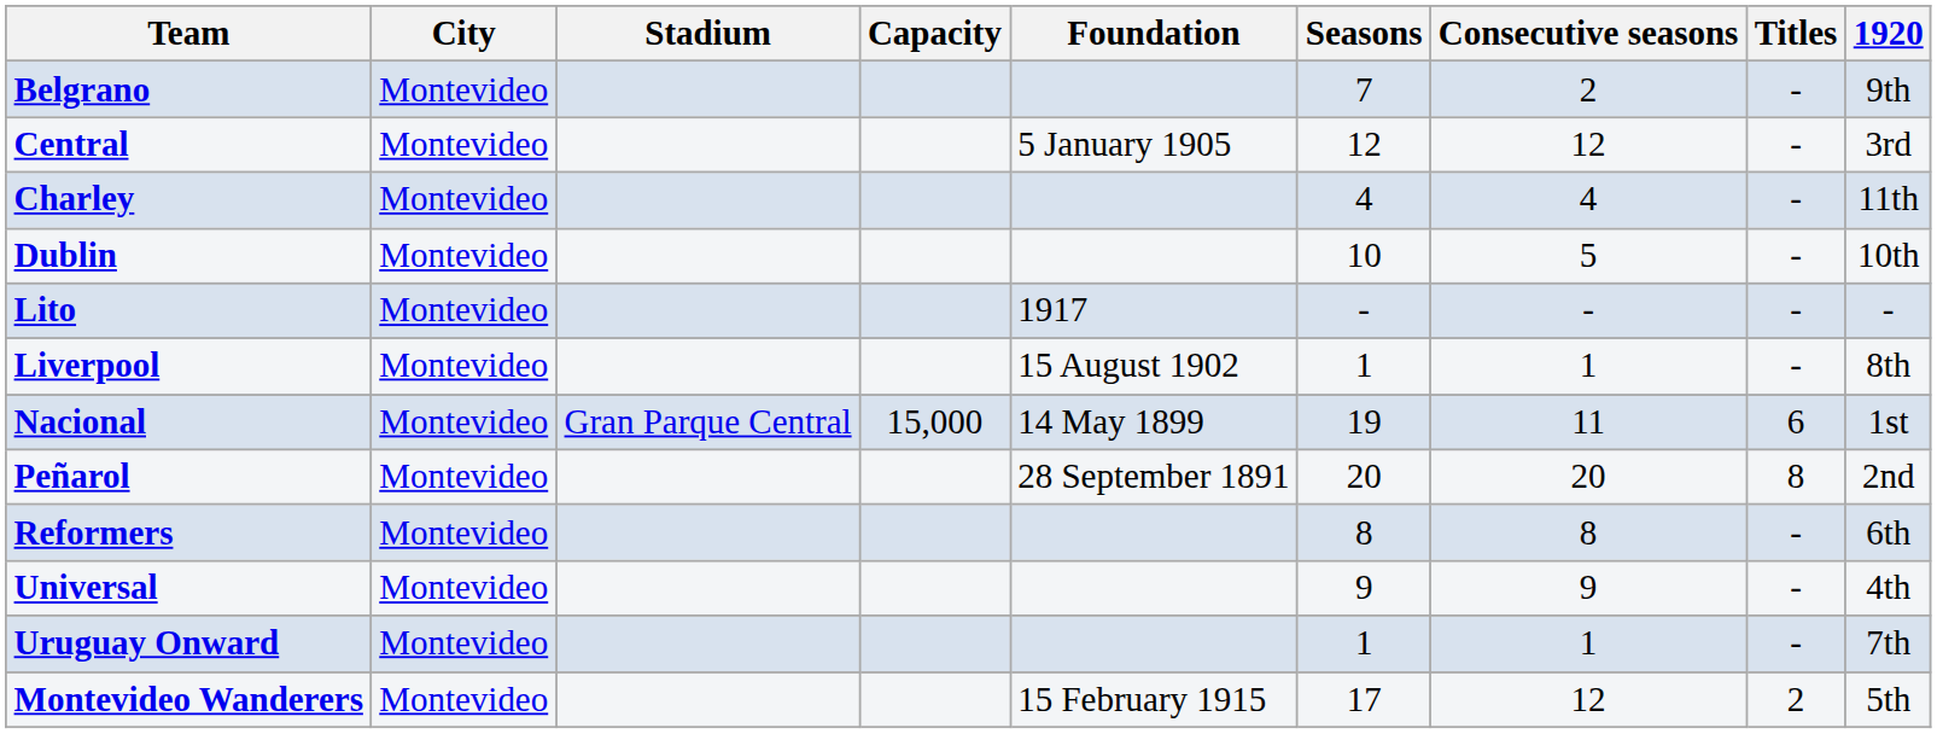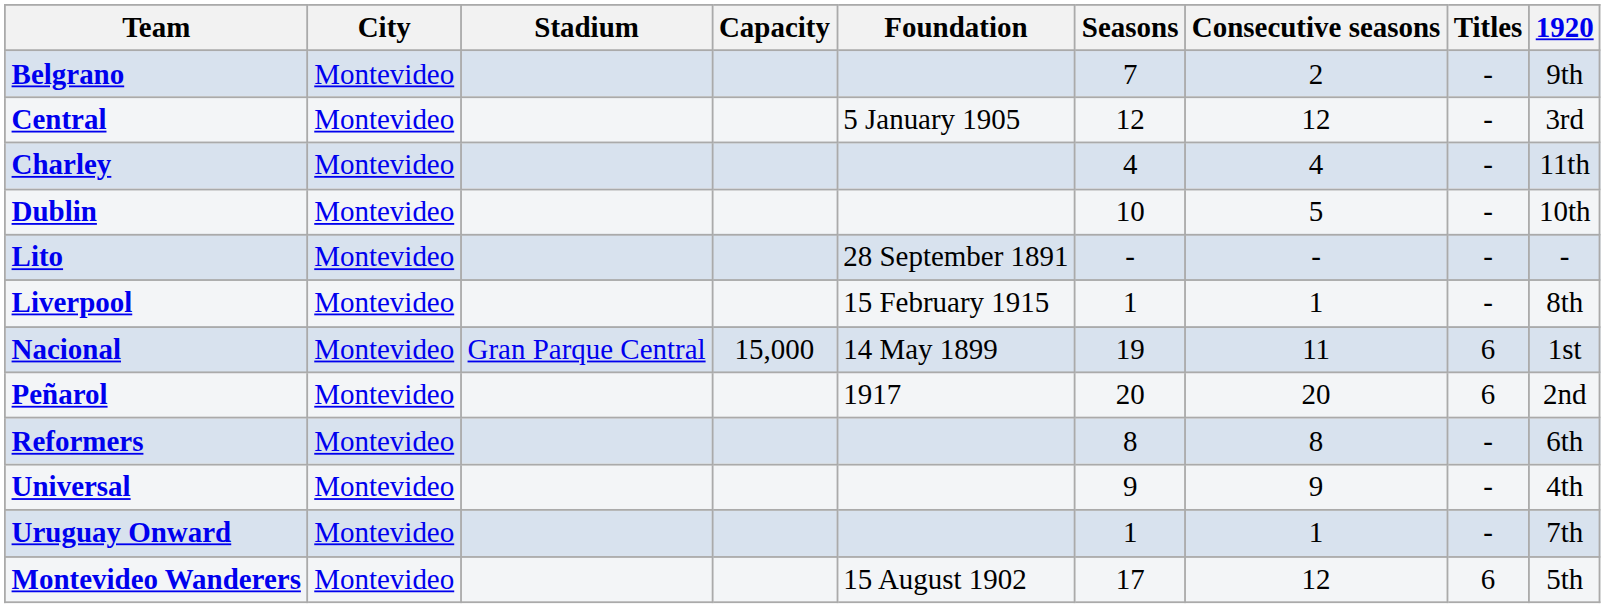Lito | Foundation: 1917 -> 28 September 1891
Liverpool | Foundation: 15 August 1902 -> 15 February 1915
Peñarol | Foundation: 28 September 1891 -> 1917
Peñarol | Titles: 8 -> 6
Montevideo Wanderers | Foundation: 15 February 1915 -> 15 August 1902
Montevideo Wanderers | Titles: 2 -> 6
